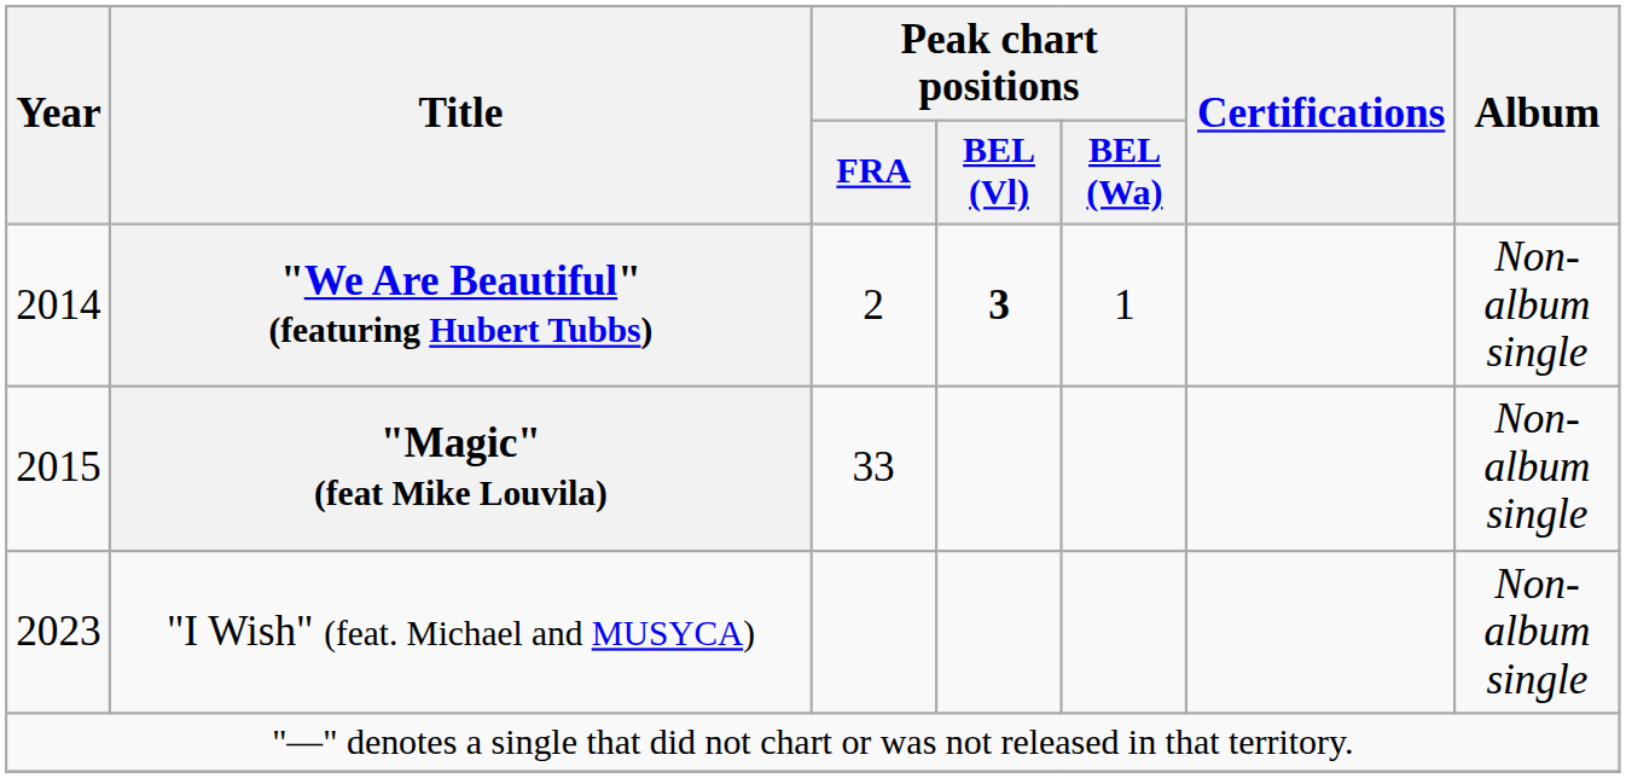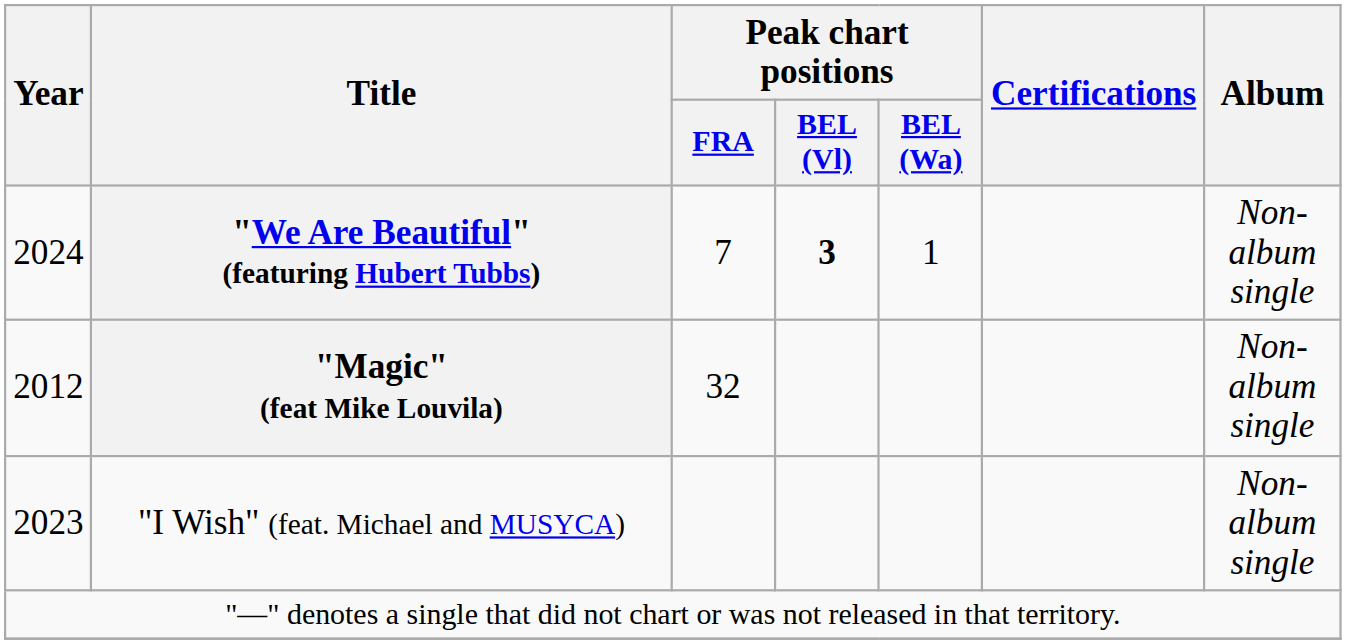"We Are Beautiful" (featuring Hubert Tubbs) | Year: 2014 -> 2024
"We Are Beautiful" (featuring Hubert Tubbs) | Peak chart positions / FRA: 2 -> 7
"Magic" (feat Mike Louvila) | Year: 2015 -> 2012
"Magic" (feat Mike Louvila) | Peak chart positions / FRA: 33 -> 32
